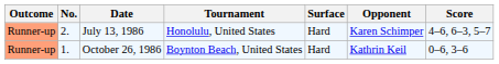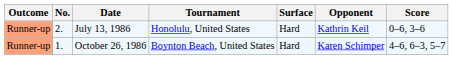July 13, 1986 | Opponent: Karen Schimper -> Kathrin Keil
July 13, 1986 | Score: 4–6, 6–3, 5–7 -> 0–6, 3–6
October 26, 1986 | Opponent: Kathrin Keil -> Karen Schimper
October 26, 1986 | Score: 0–6, 3–6 -> 4–6, 6–3, 5–7
